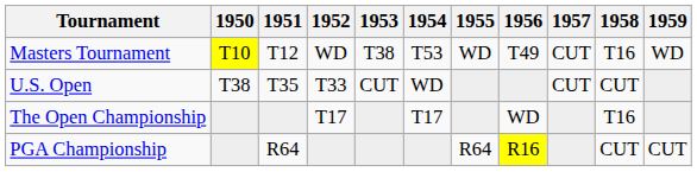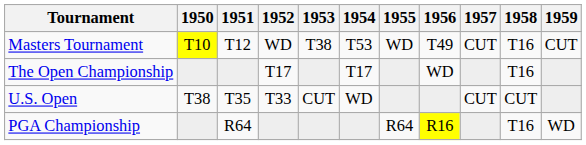Masters Tournament | 1959: WD -> CUT
rows swapped: U.S. Open <-> The Open Championship
PGA Championship | 1958: CUT -> T16
PGA Championship | 1959: CUT -> WD
